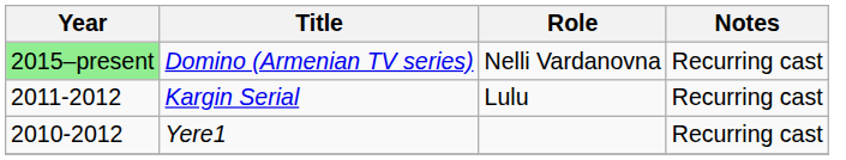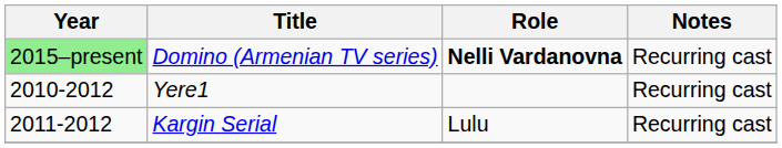Domino (Armenian TV series) | Role: normal -> bold
rows swapped: Kargin Serial <-> Yere1
